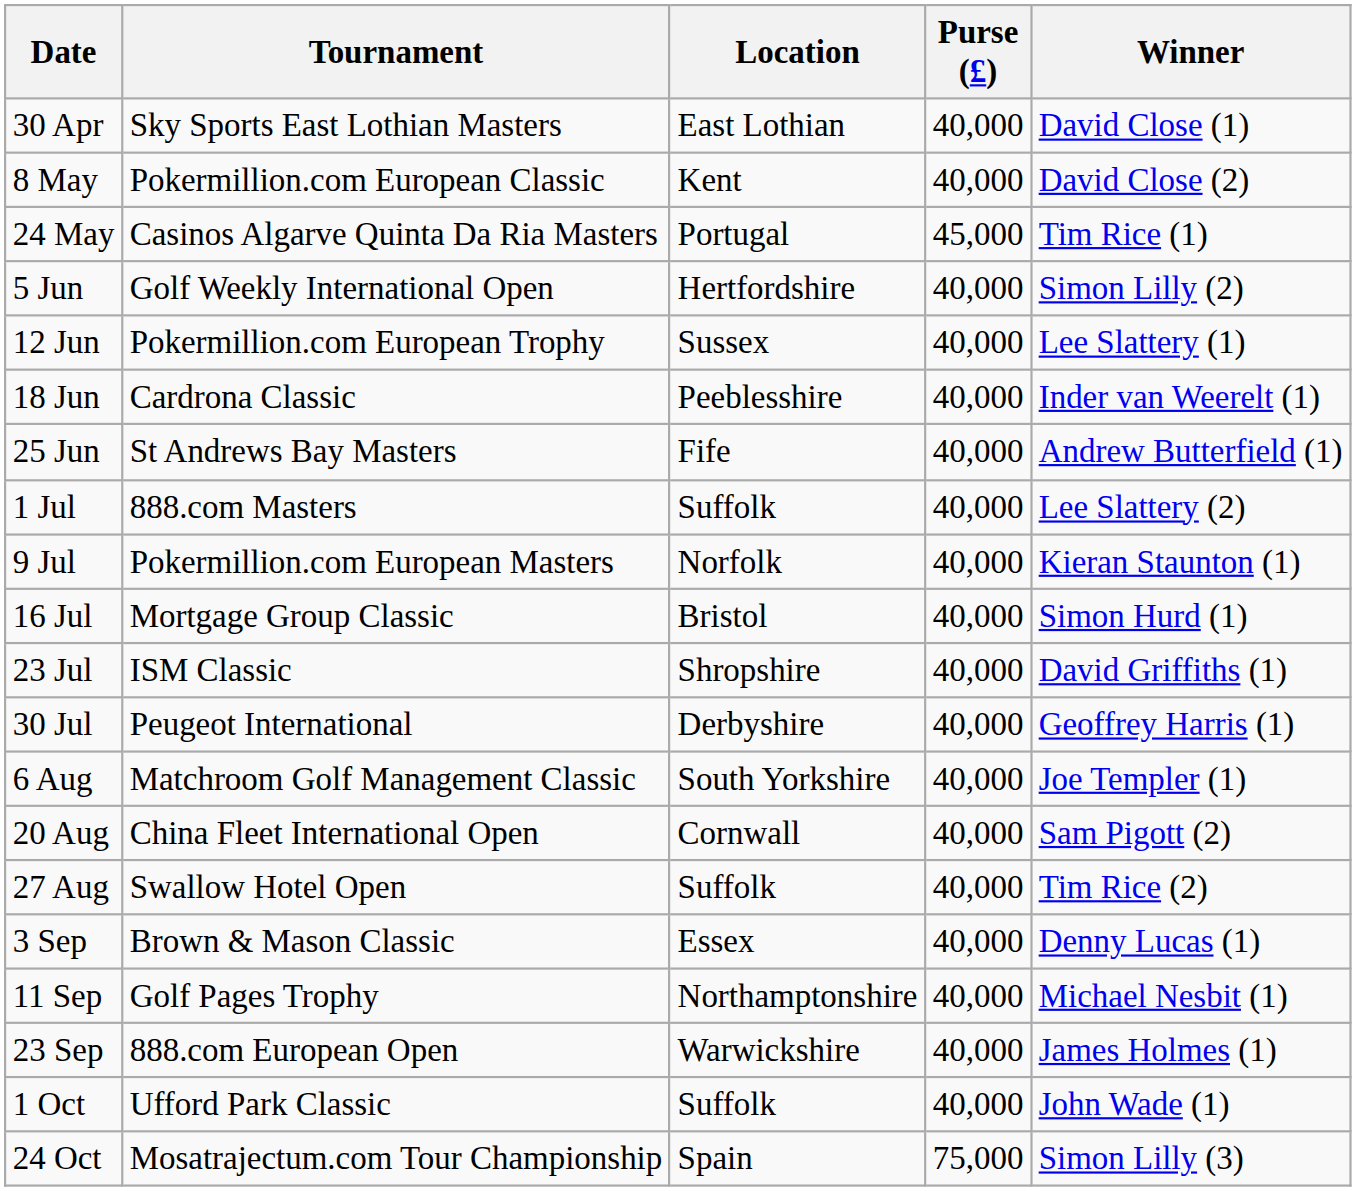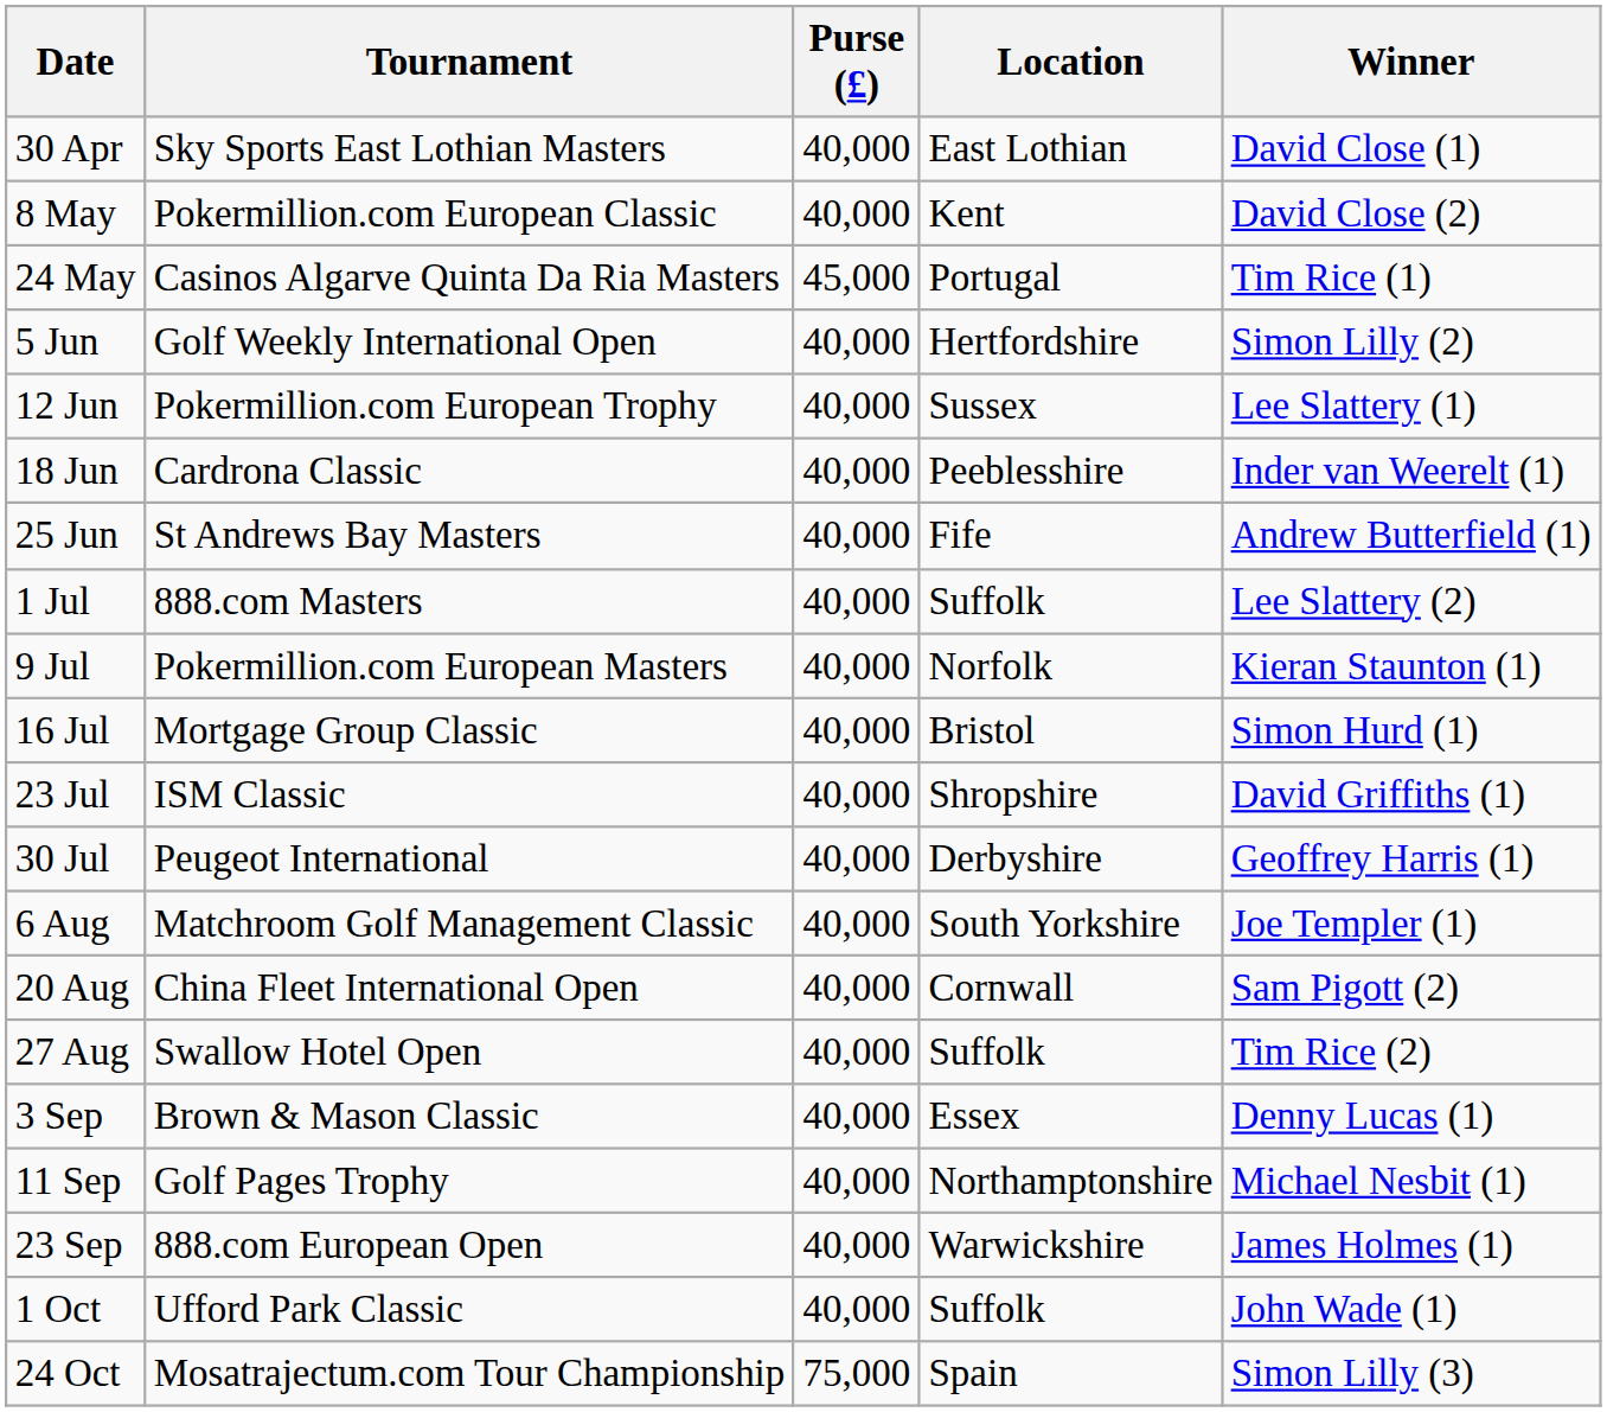columns swapped: Location <-> Purse (£)
